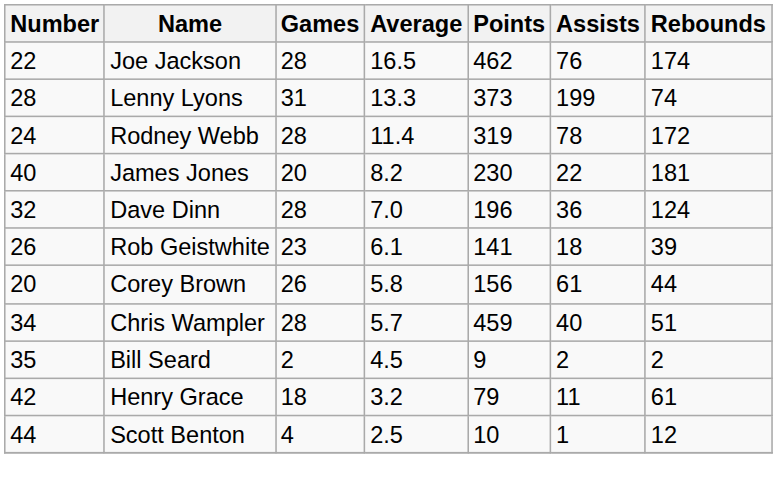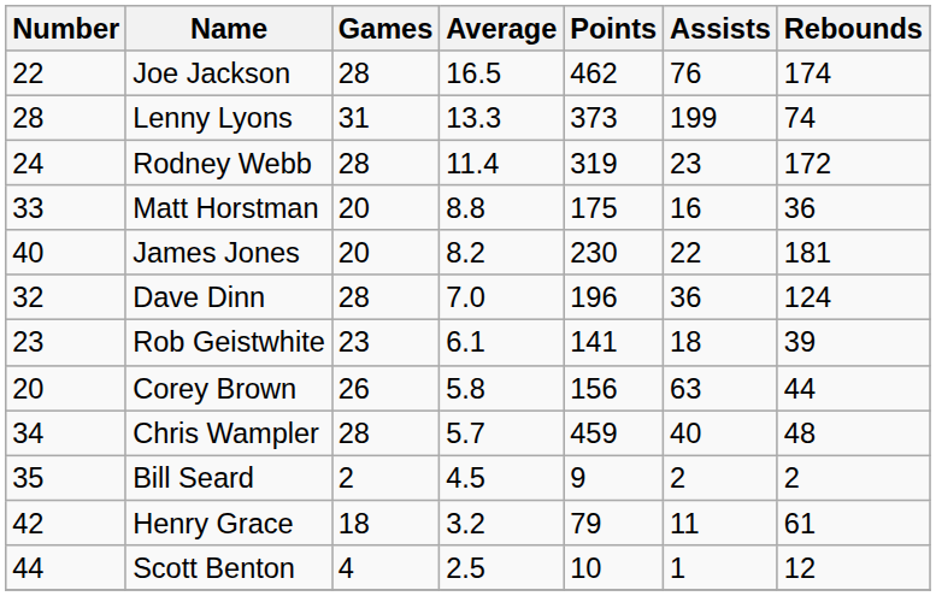Rodney Webb | Assists: 78 -> 23
+ row: 33 | Matt Horstman | 20 | 8.8 | 175 | 16 | 36
Rob Geistwhite | Number: 26 -> 23
Corey Brown | Assists: 61 -> 63
Chris Wampler | Rebounds: 51 -> 48
